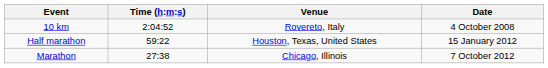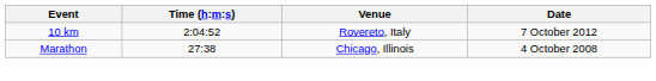10 km | Date: 4 October 2008 -> 7 October 2012
- row: Half marathon | 59:22 | Houston, Texas, United States | 15 January 2012
Marathon | Date: 7 October 2012 -> 4 October 2008
